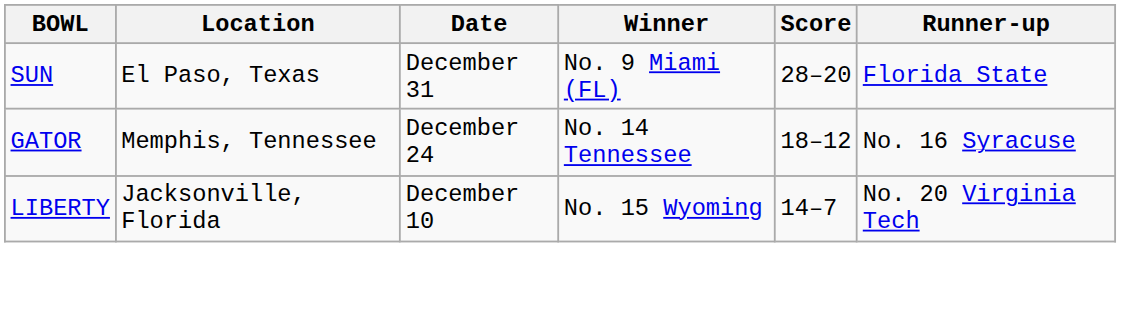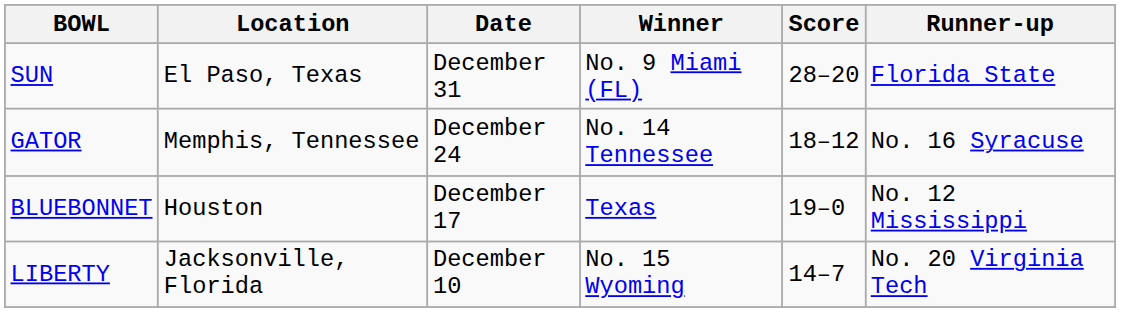+ row: BLUEBONNET | Houston | December 17 | Texas | 19–0 | No. 12 Mississippi
